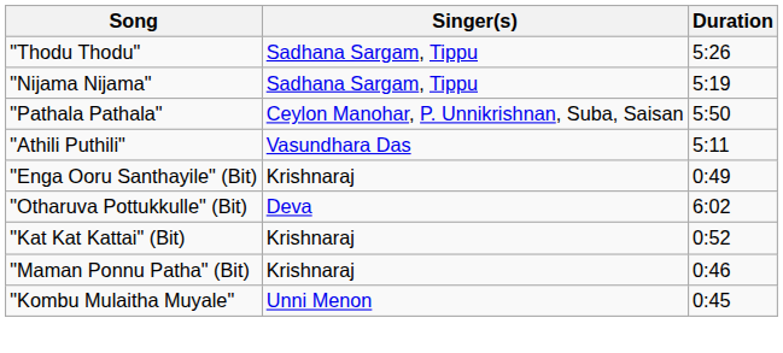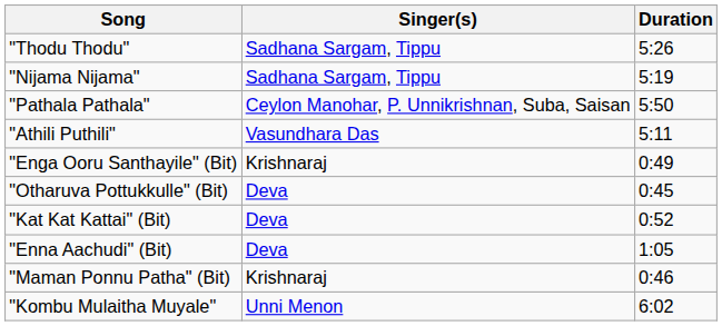"Otharuva Pottukkulle" (Bit) | Duration: 6:02 -> 0:45
"Kat Kat Kattai" (Bit) | Singer(s): Krishnaraj -> Deva
+ row: "Enna Aachudi" (Bit) | Deva | 1:05
"Kombu Mulaitha Muyale" | Duration: 0:45 -> 6:02
